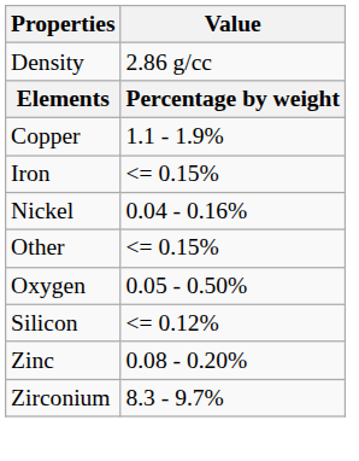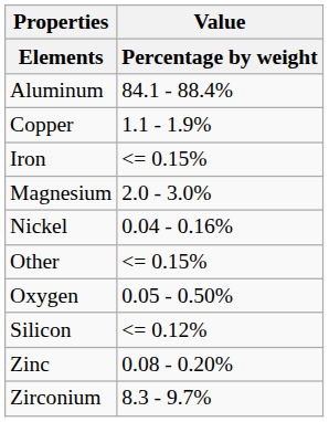- row: Density | 2.86 g/cc
+ row: Aluminum | 84.1 - 88.4%
+ row: Magnesium | 2.0 - 3.0%
